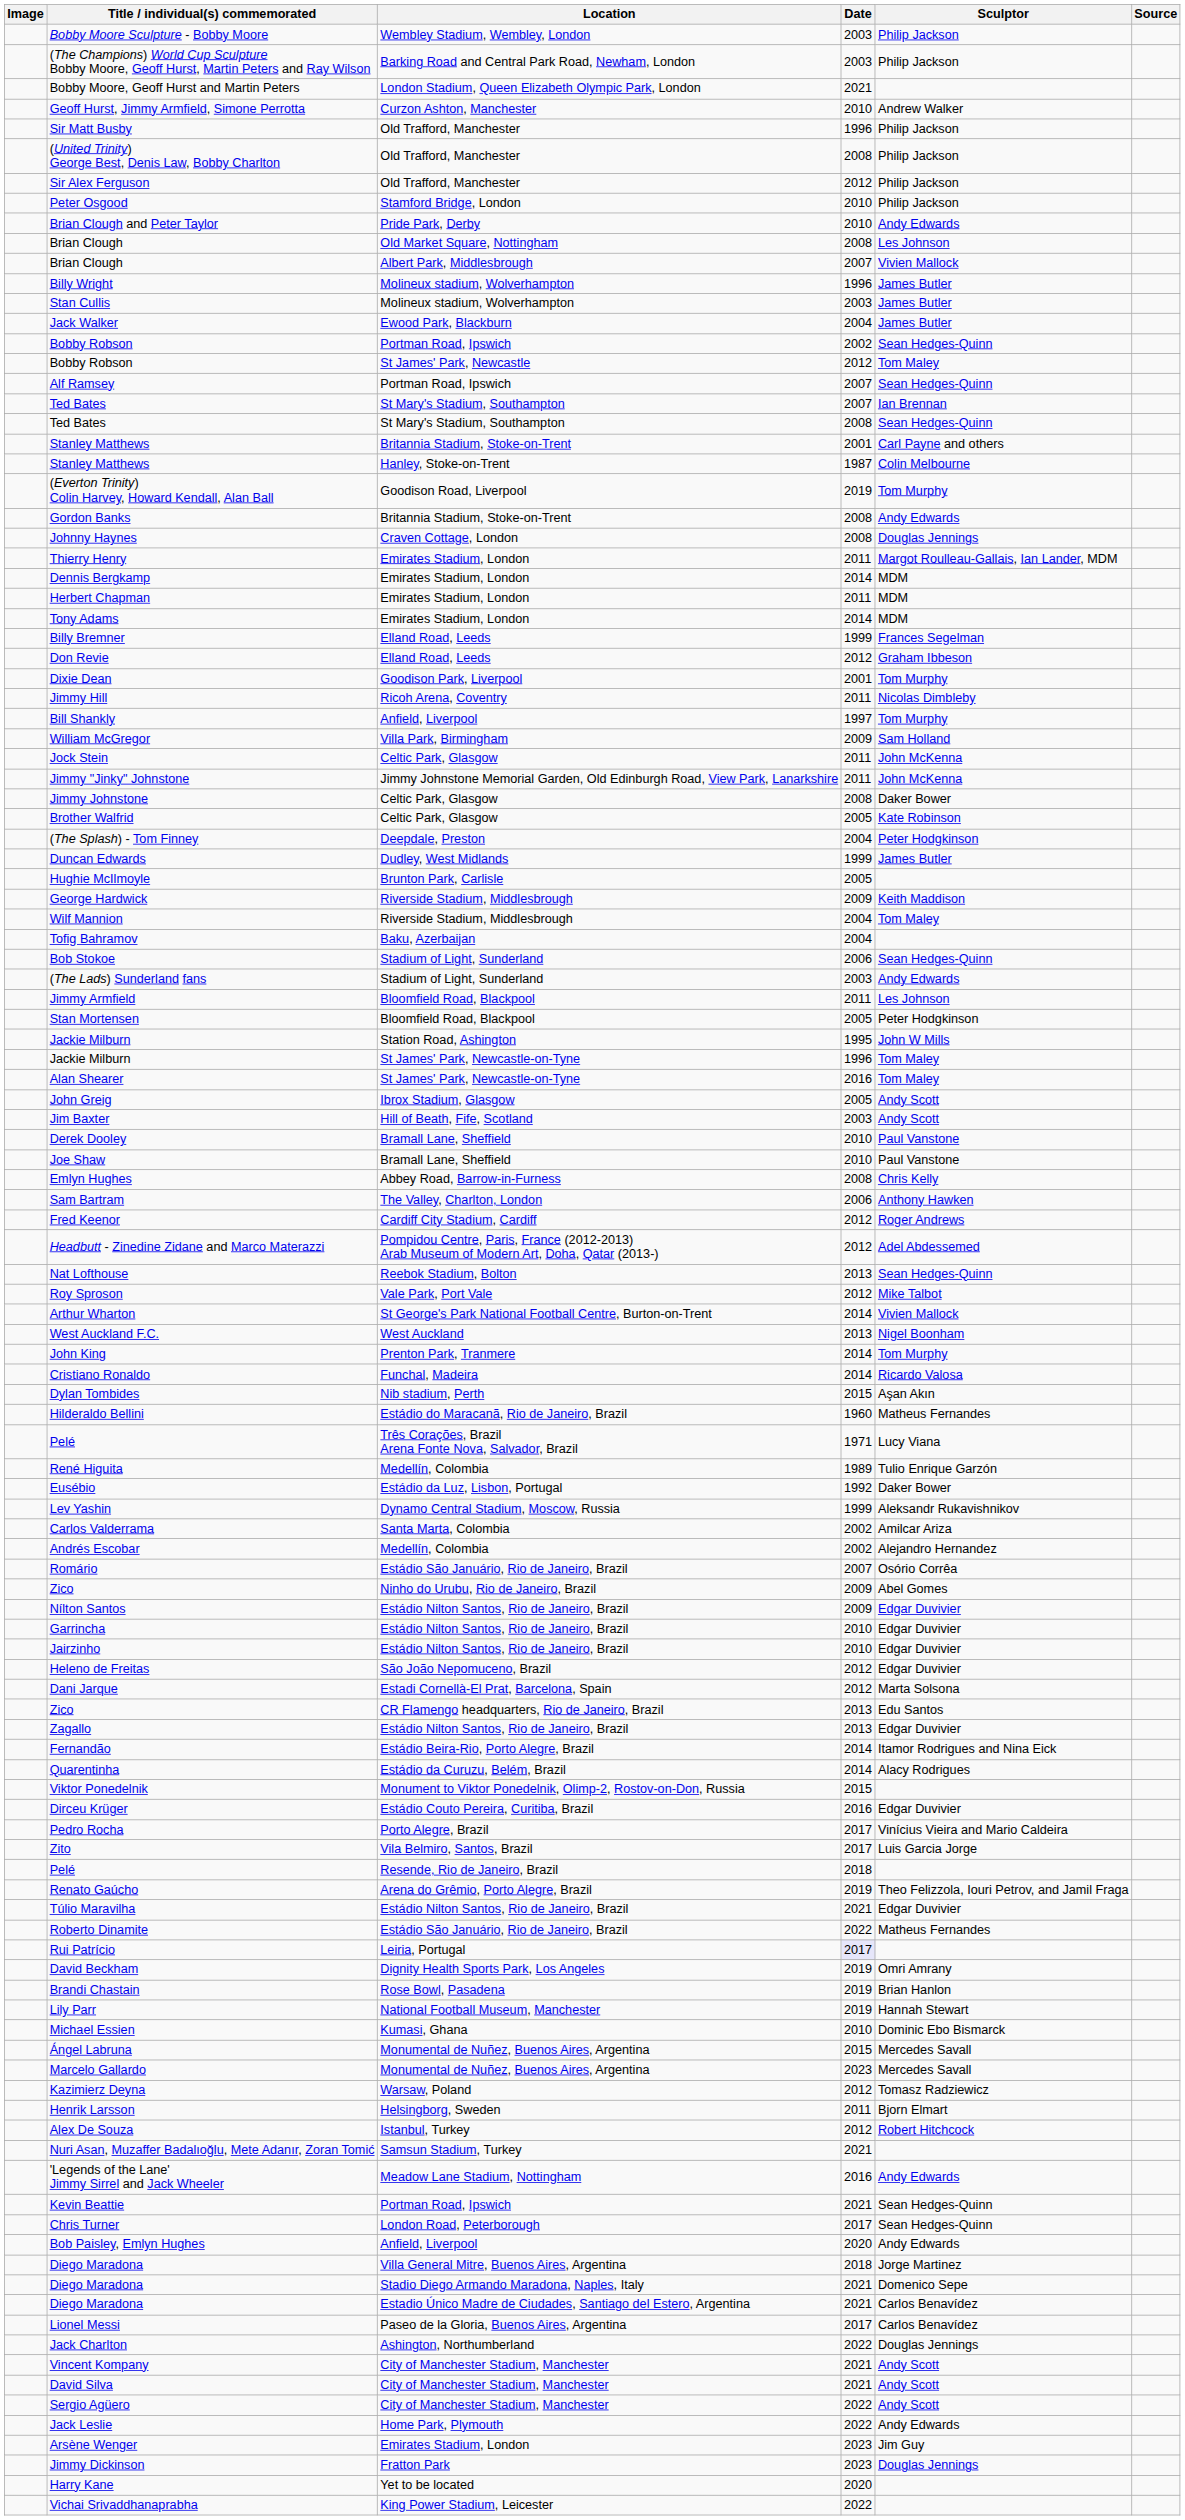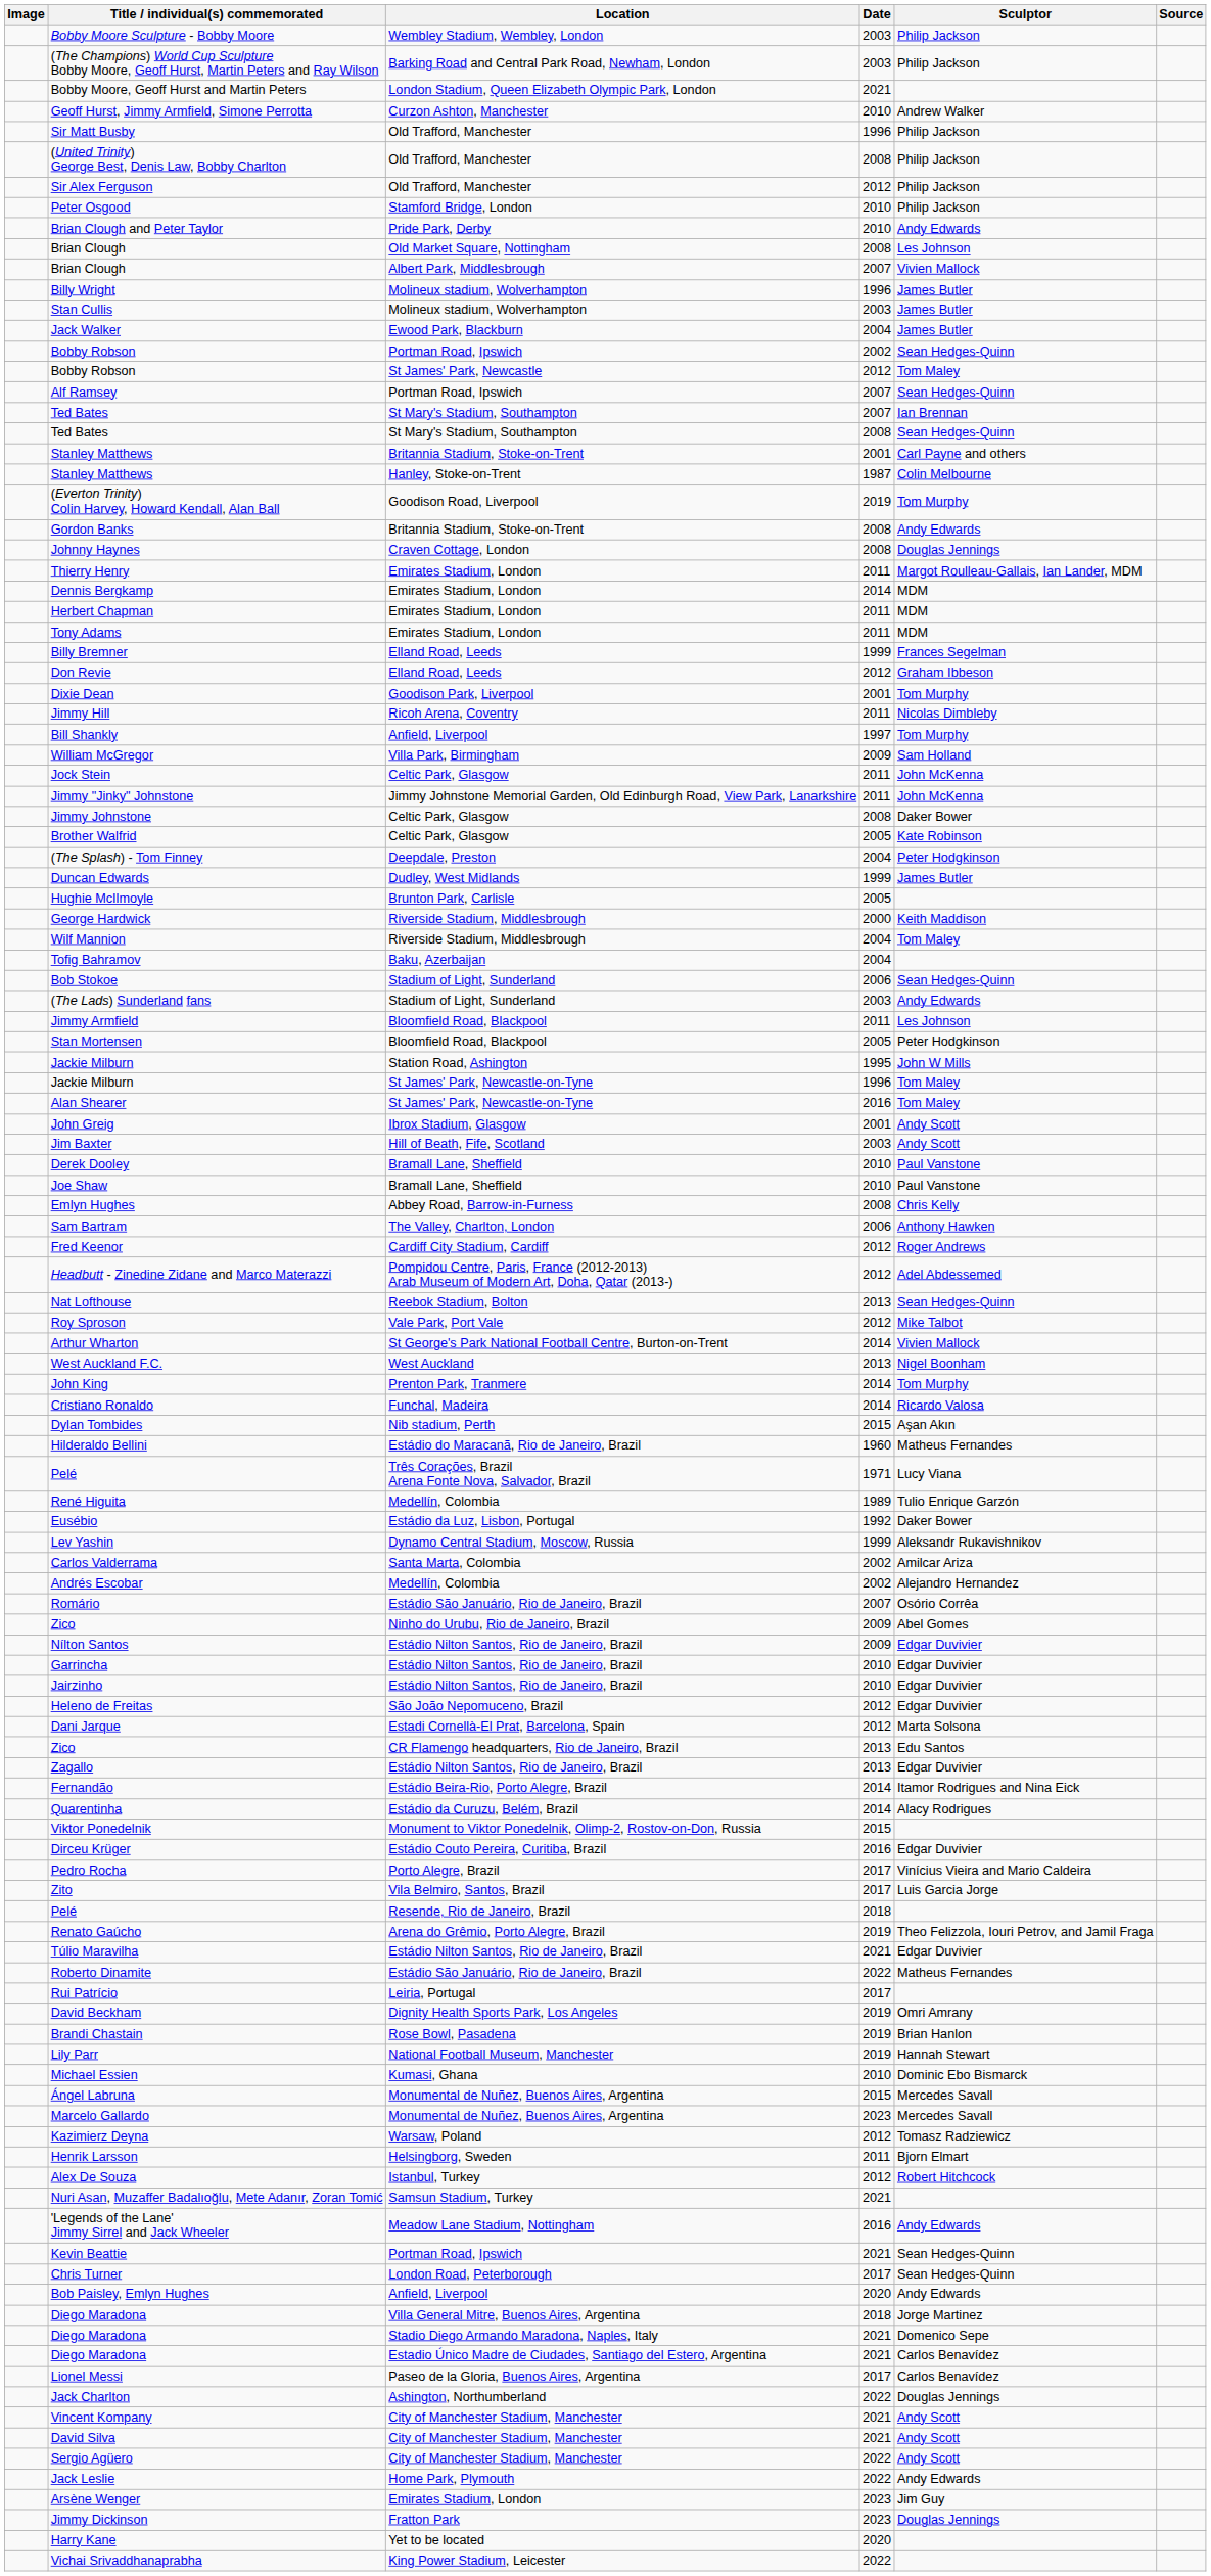Tony Adams | Date: 2014 -> 2011
George Hardwick | Date: 2009 -> 2000
John Greig | Date: 2005 -> 2001
Rui Patrício | Date: lavender background -> no background
